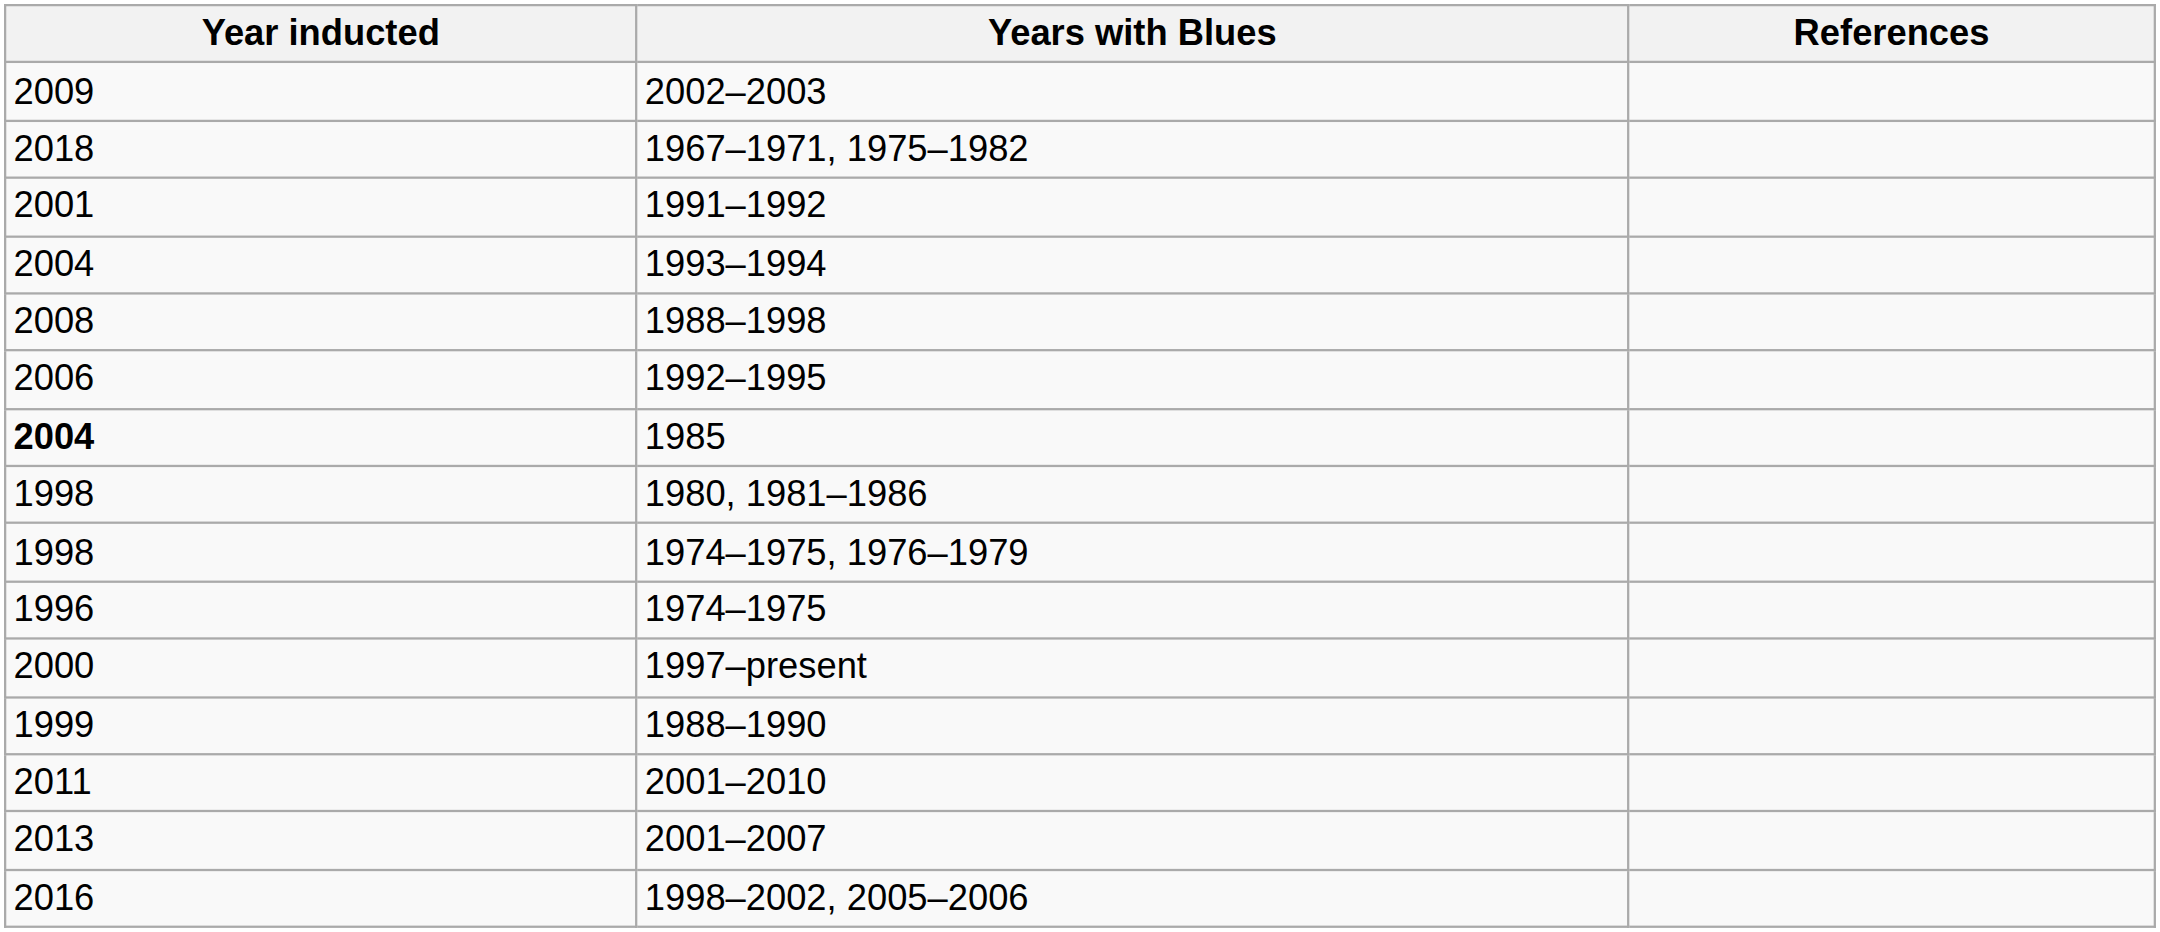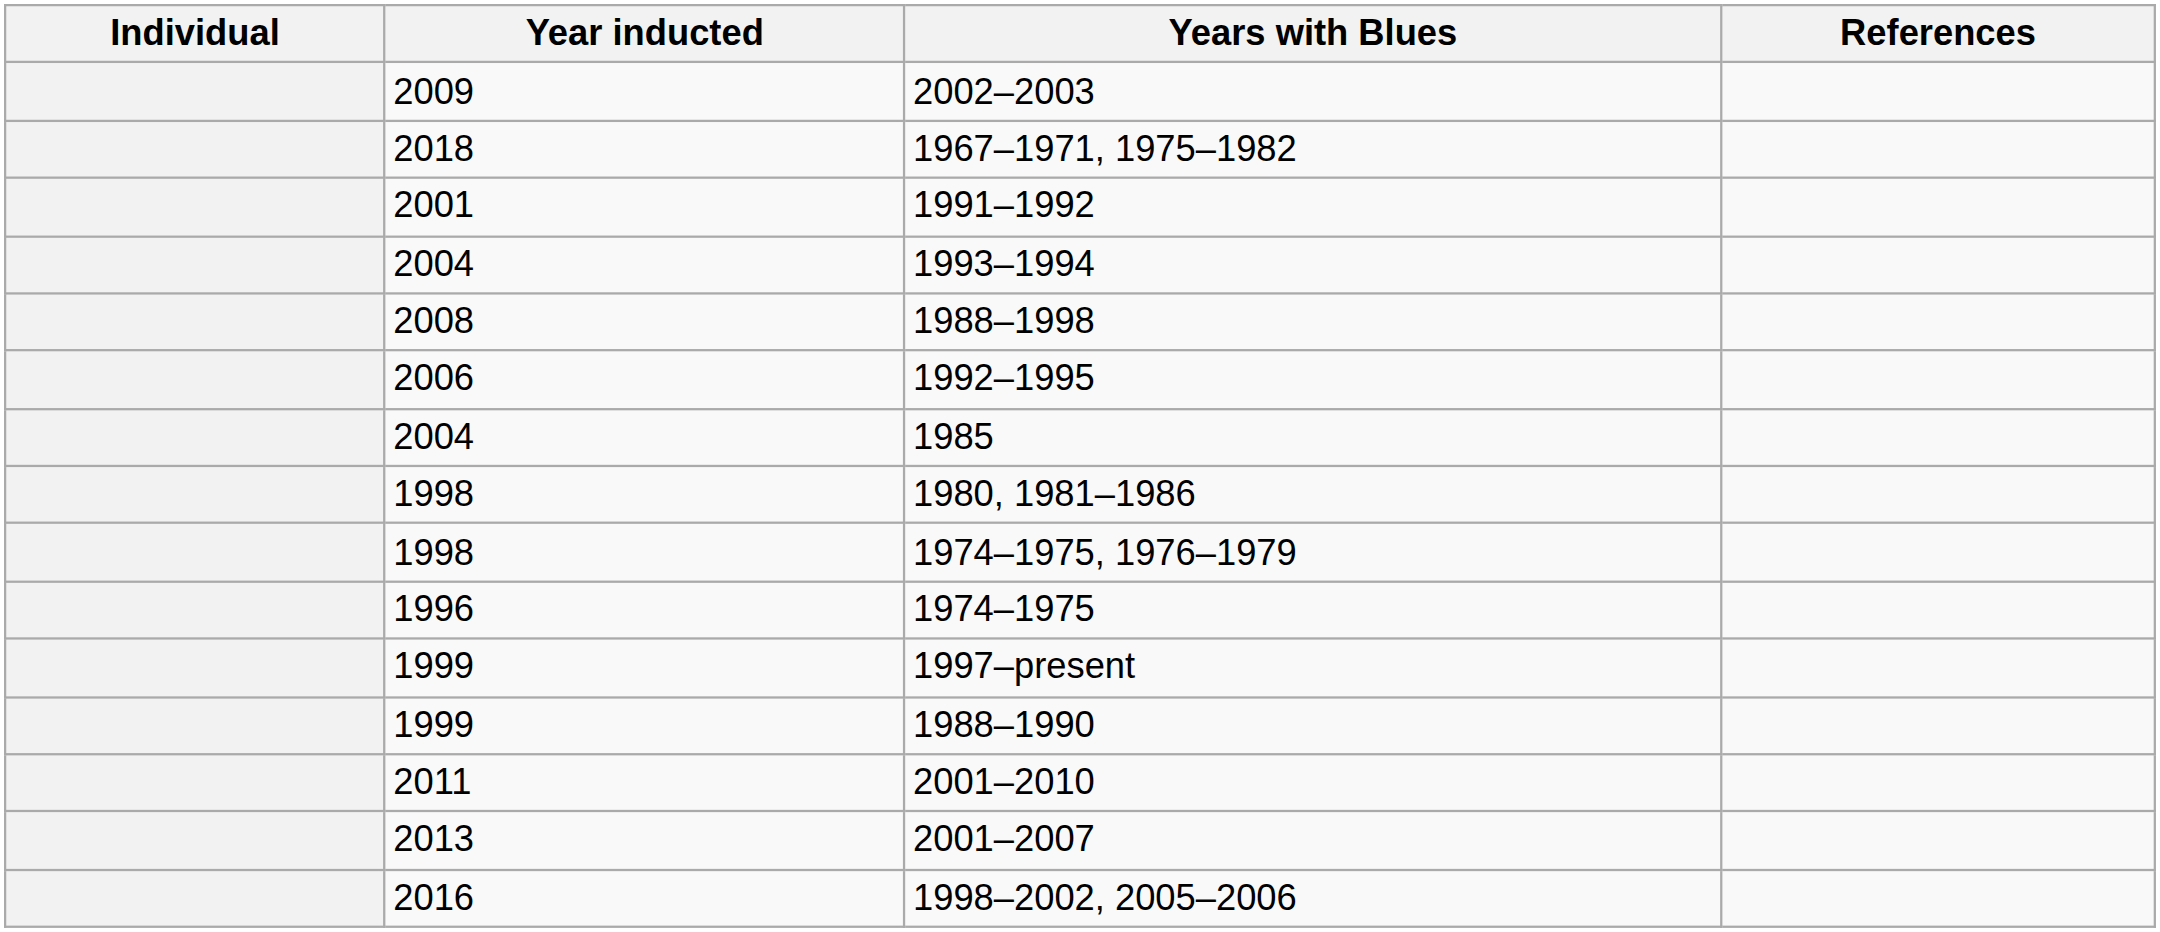+ column: Individual
1985 | Year inducted: bold -> normal
1997–present | Year inducted: 2000 -> 1999
